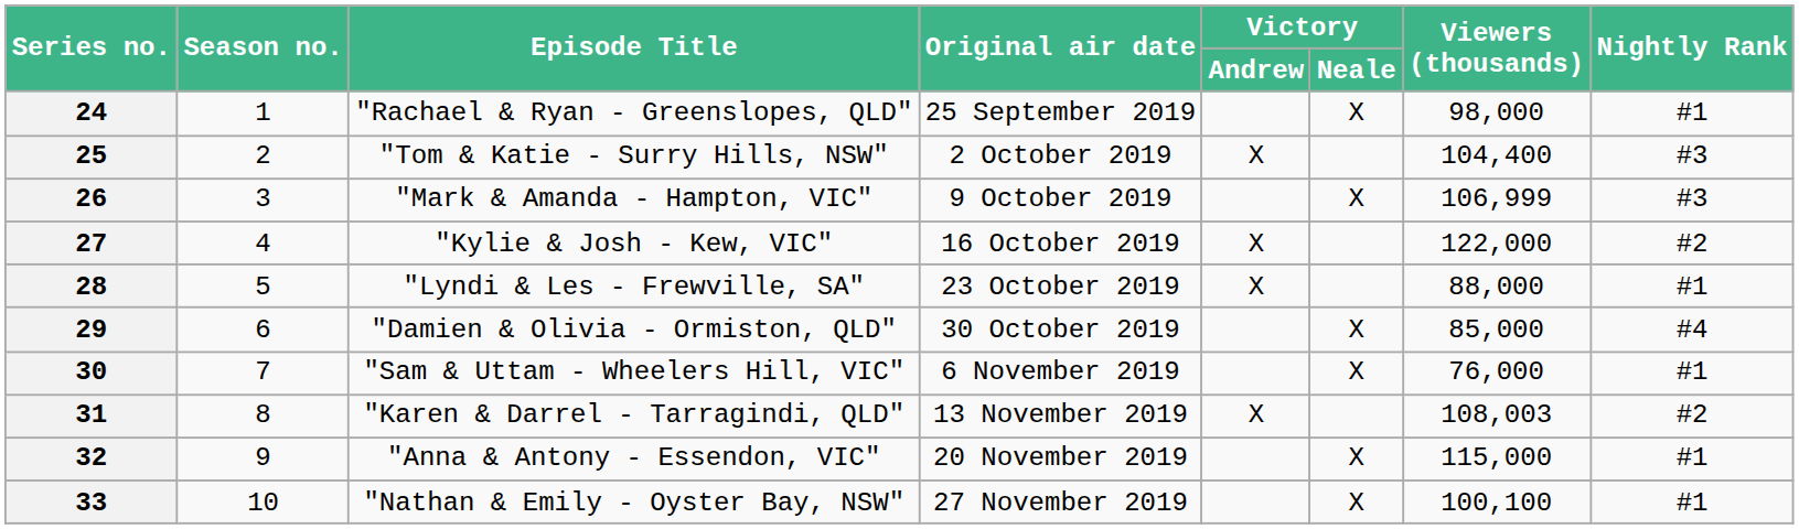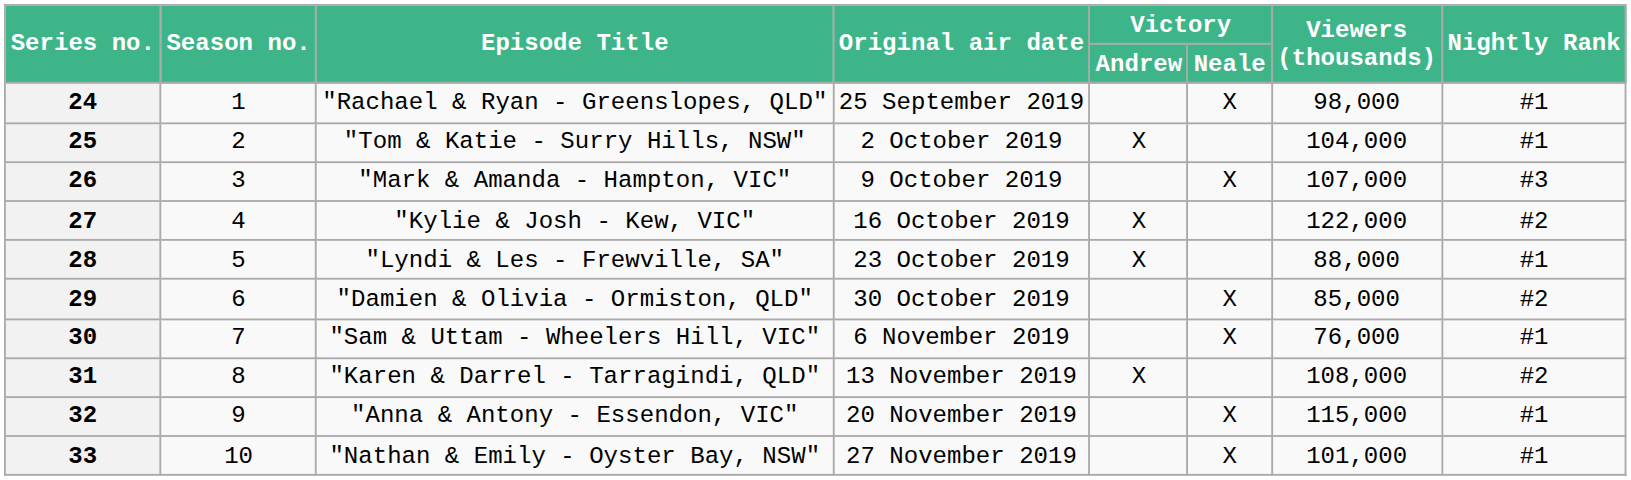25 | Viewers (thousands): 104,400 -> 104,000
25 | Nightly Rank: #3 -> #1
26 | Viewers (thousands): 106,999 -> 107,000
29 | Nightly Rank: #4 -> #2
31 | Viewers (thousands): 108,003 -> 108,000
33 | Viewers (thousands): 100,100 -> 101,000
